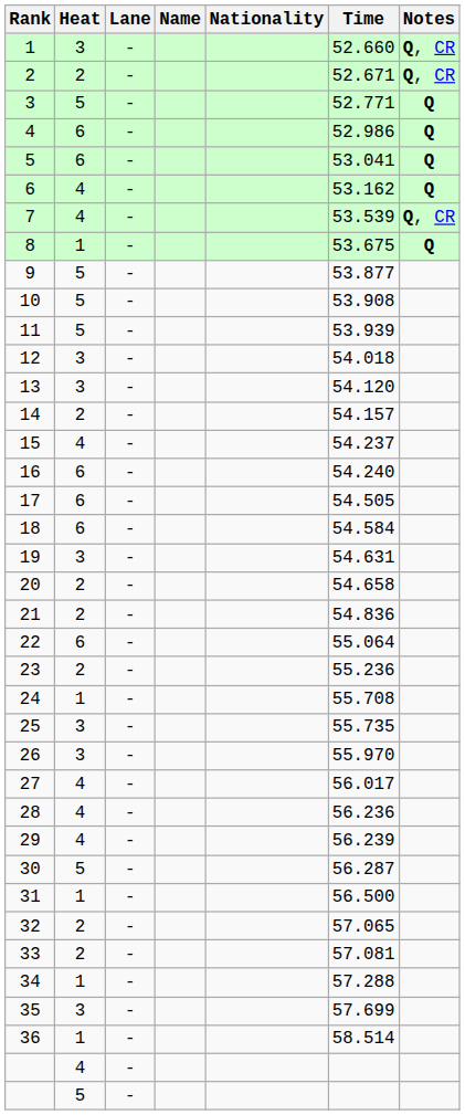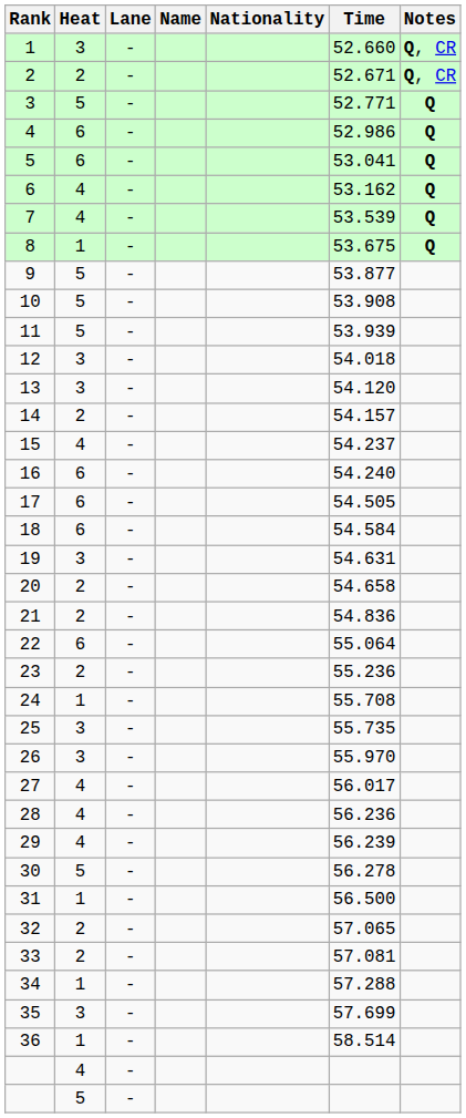7 | Notes: Q, CR -> Q
30 | Time: 56.287 -> 56.278
